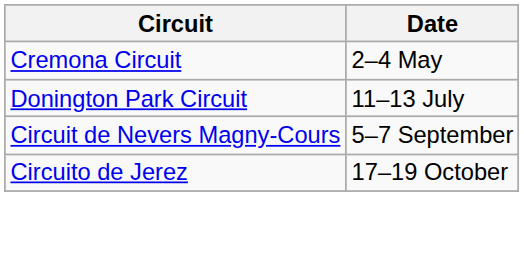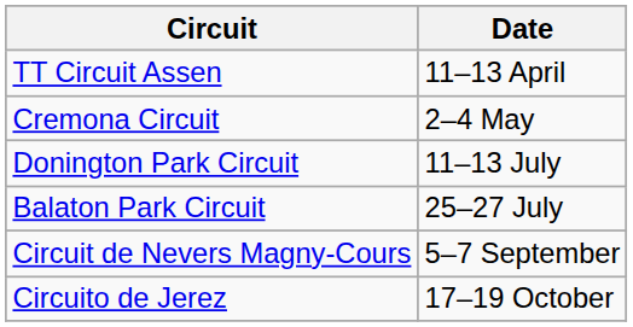+ row: TT Circuit Assen | 11–13 April
+ row: Balaton Park Circuit | 25–27 July
